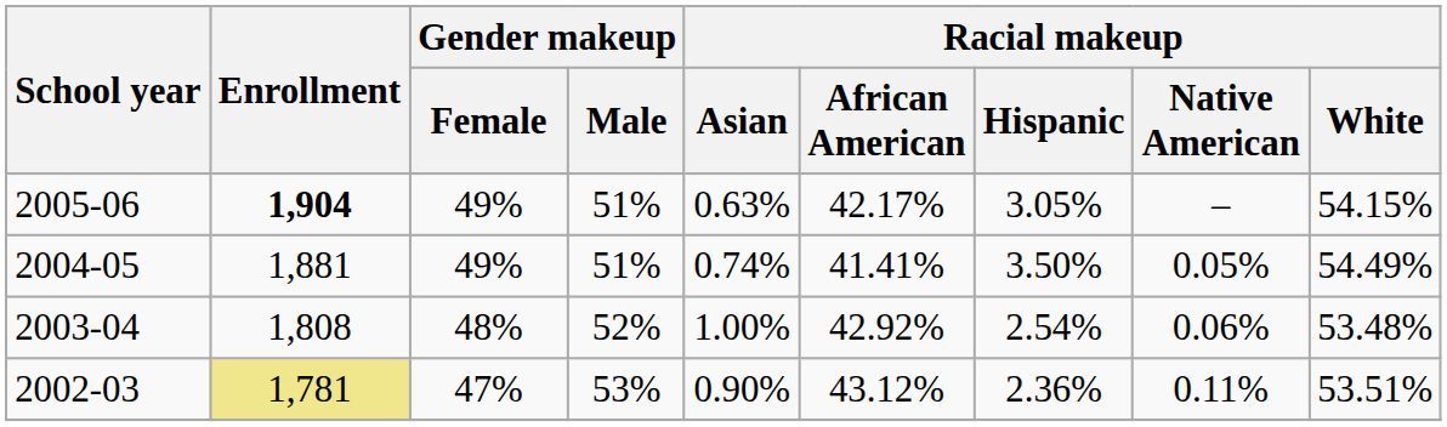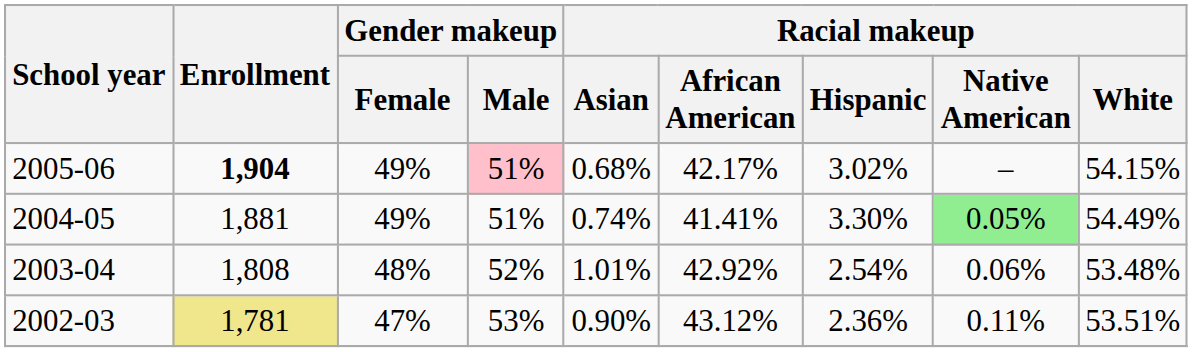2005-06 | Gender makeup / Male: no background -> pink background
2005-06 | Racial makeup / Asian: 0.63% -> 0.68%
2005-06 | Racial makeup / Hispanic: 3.05% -> 3.02%
2004-05 | Racial makeup / Hispanic: 3.50% -> 3.30%
2004-05 | Racial makeup / Native American: no background -> lightgreen background
2003-04 | Racial makeup / Asian: 1.00% -> 1.01%
